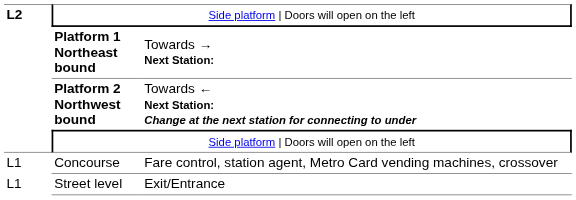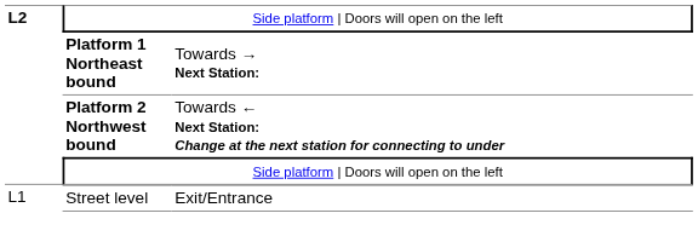- row: L1 | Concourse | Fare control, station agent, Metro Card vending machines, crossover
